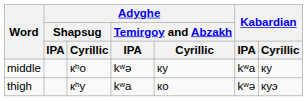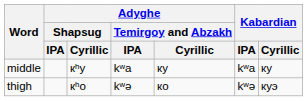middle | Adyghe / Shapsug / Cyrillic: кʰо -> кʰу
middle | Adyghe / Temirgoy and Abzakh / IPA: kʷə -> kʷa
thigh | Adyghe / Shapsug / Cyrillic: кʰу -> кʰо
thigh | Adyghe / Temirgoy and Abzakh / IPA: kʷa -> kʷə
